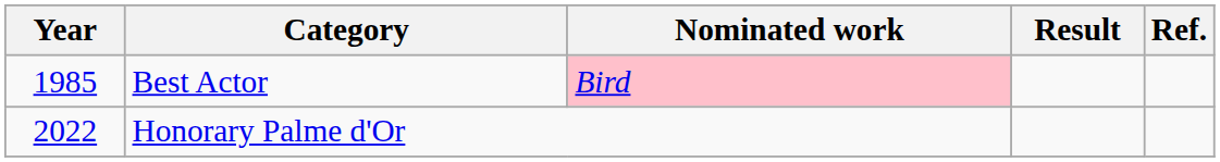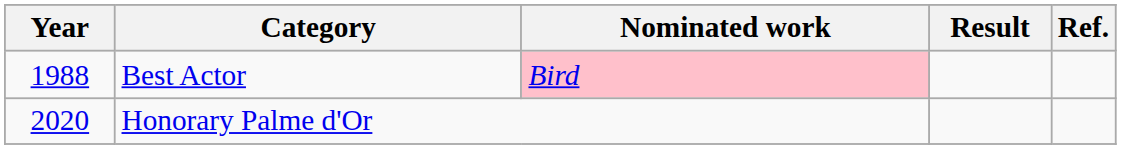Best Actor | Year: 1985 -> 1988
Honorary Palme d'Or | Year: 2022 -> 2020
